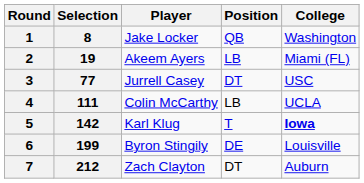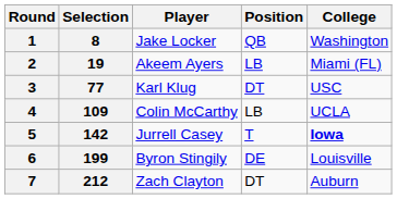3 | Player: Jurrell Casey -> Karl Klug
4 | Selection: 111 -> 109
5 | Player: Karl Klug -> Jurrell Casey
